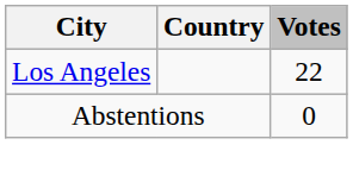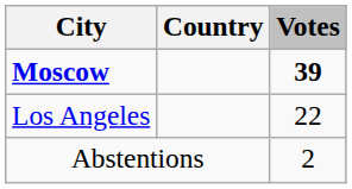+ row: Moscow | 39
Abstentions | Votes: 0 -> 2
